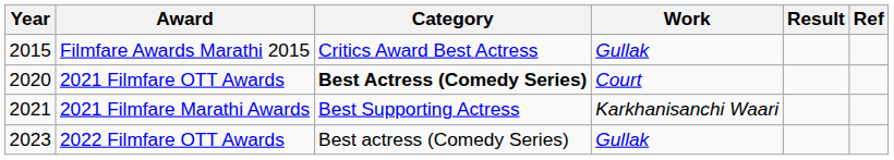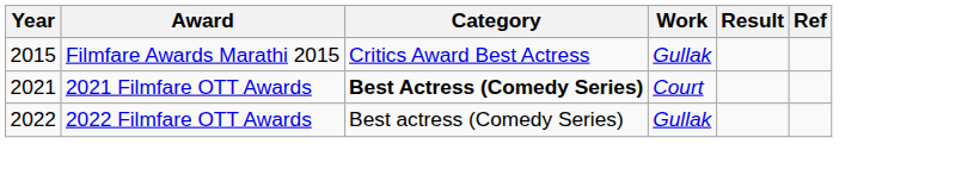2021 Filmfare OTT Awards | Year: 2020 -> 2021
- row: 2021 | 2021 Filmfare Marathi Awards | Best Supporting Actress | Karkhanisanchi Waari
2022 Filmfare OTT Awards | Year: 2023 -> 2022
